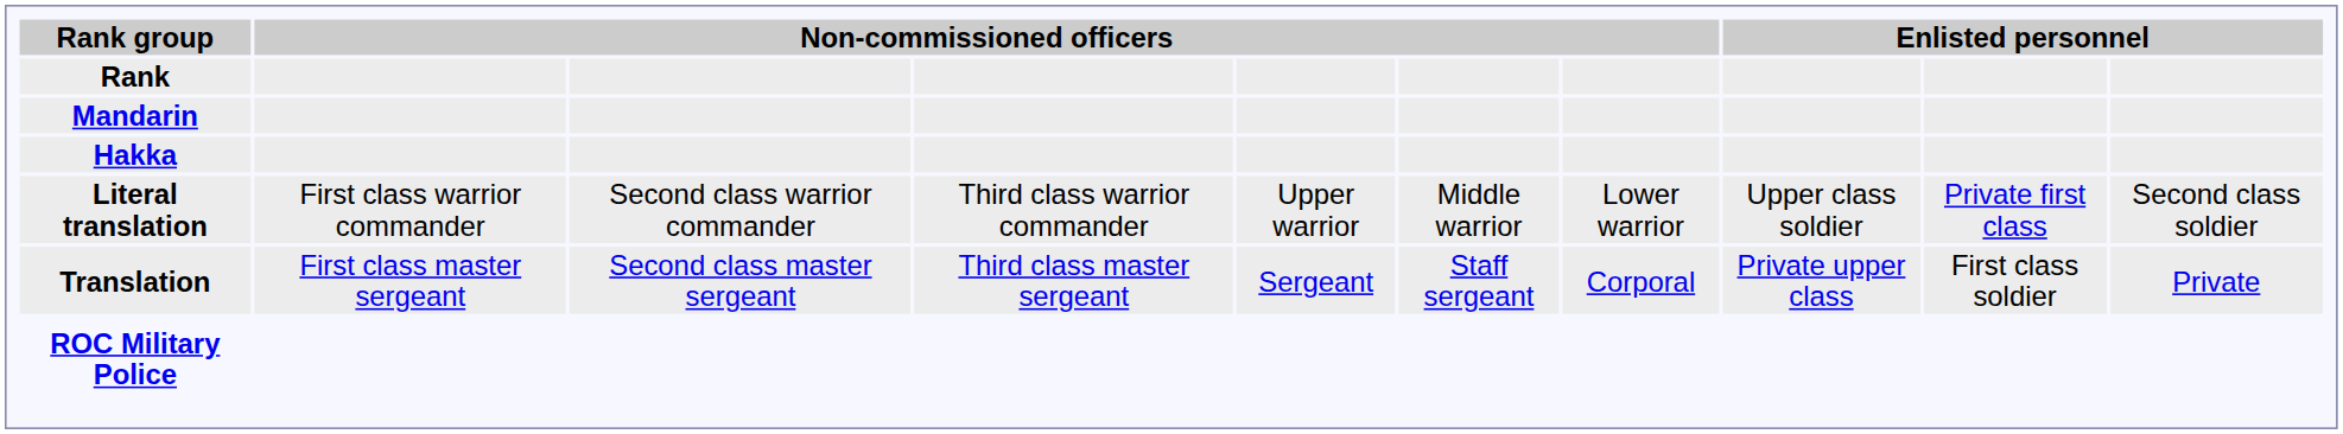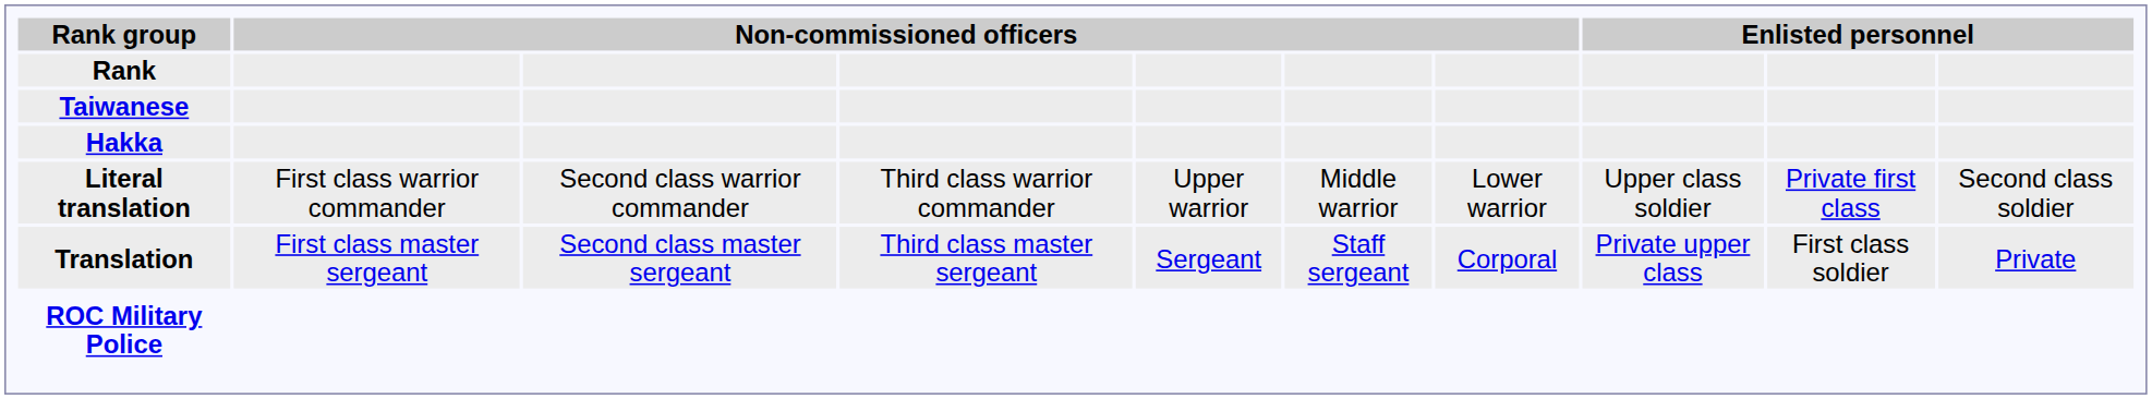- row: Mandarin
+ row: Taiwanese
